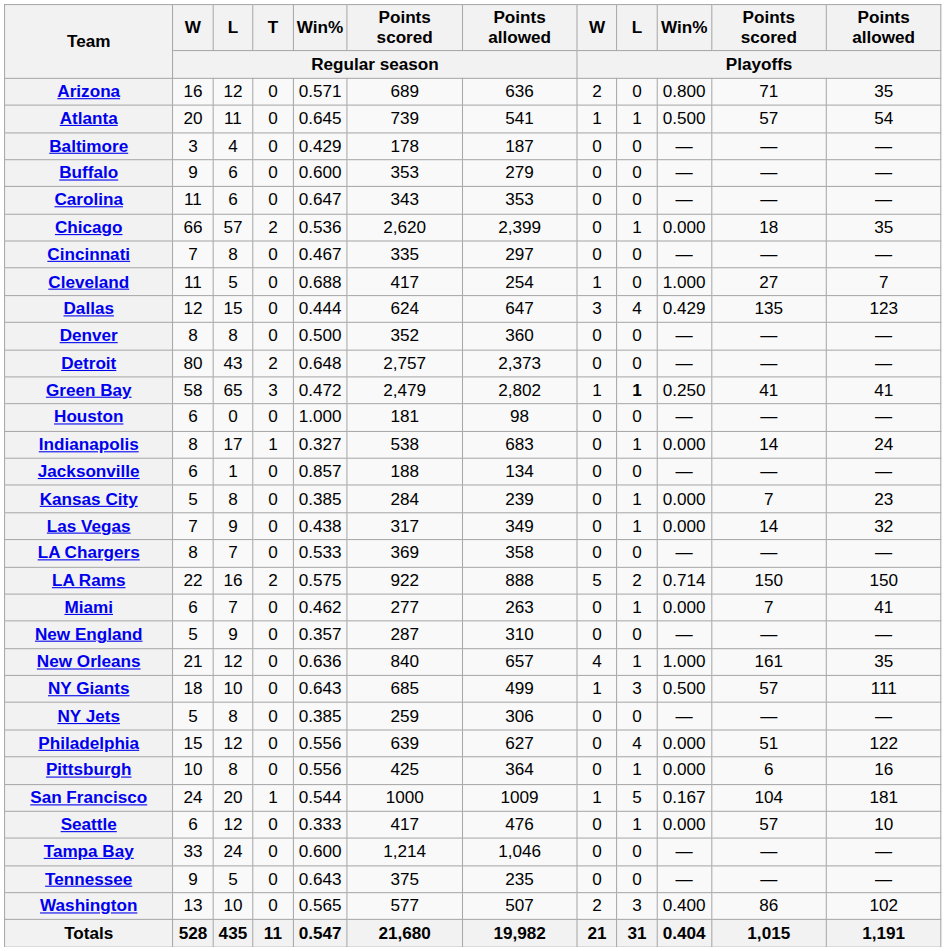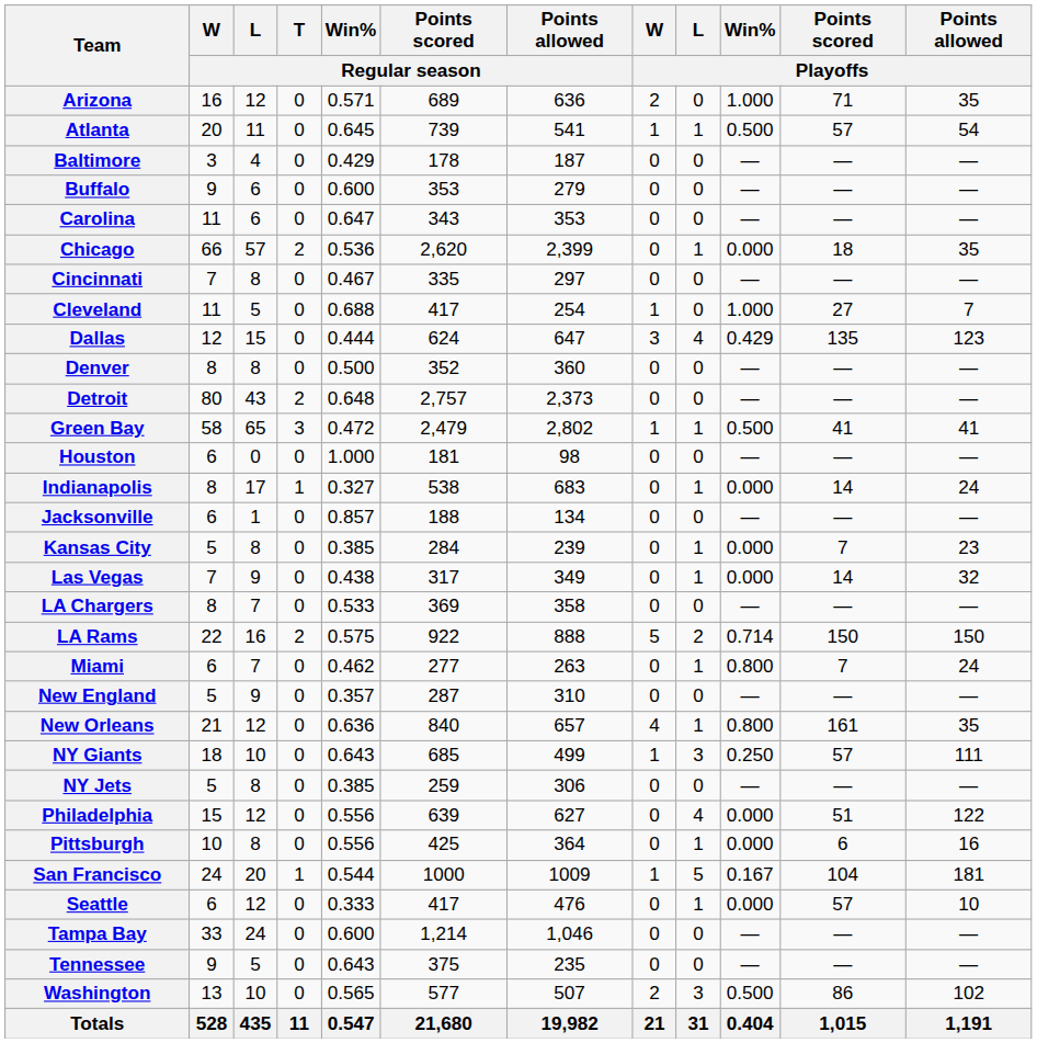Arizona | Win% / Playoffs: 0.800 -> 1.000
Green Bay | L / Playoffs: bold -> normal
Green Bay | Win% / Playoffs: 0.250 -> 0.500
Miami | Win% / Playoffs: 0.000 -> 0.800
Miami | Points allowed / Playoffs: 41 -> 24
New Orleans | Win% / Playoffs: 1.000 -> 0.800
NY Giants | Win% / Playoffs: 0.500 -> 0.250
Washington | Win% / Playoffs: 0.400 -> 0.500
